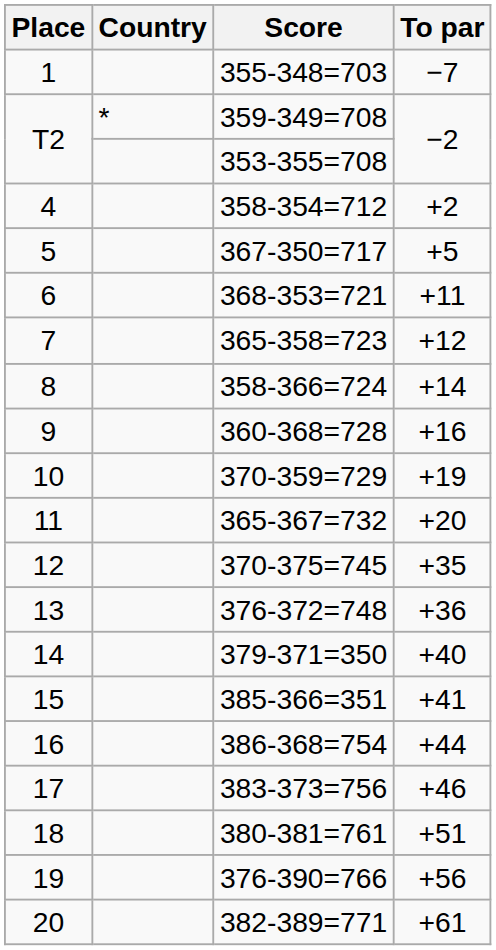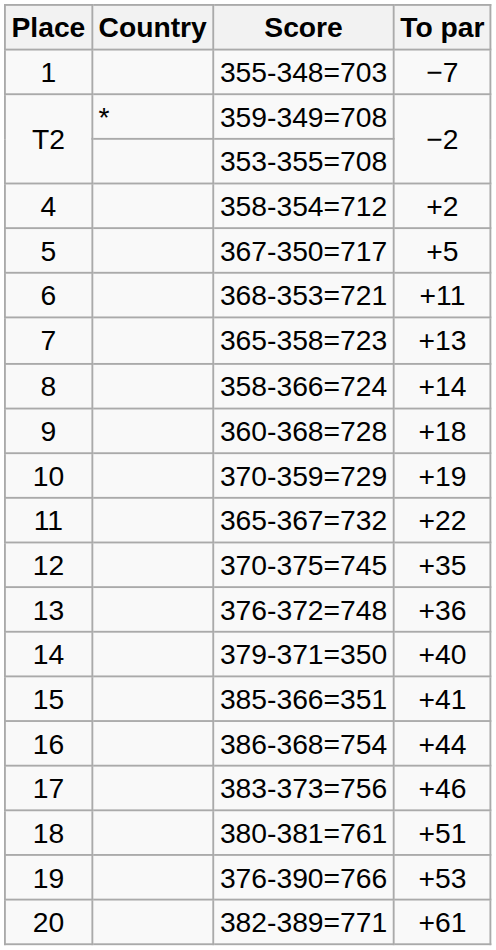365-358=723 | To par: +12 -> +13
360-368=728 | To par: +16 -> +18
365-367=732 | To par: +20 -> +22
376-390=766 | To par: +56 -> +53
